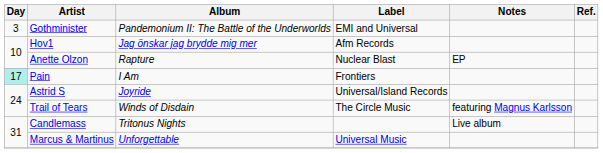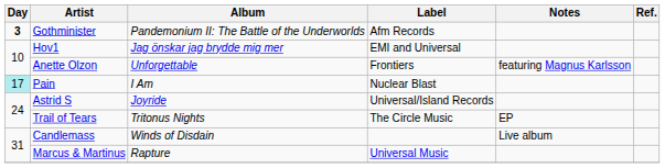Gothminister | Day: normal -> bold
Gothminister | Label: EMI and Universal -> Afm Records
Hov1 | Label: Afm Records -> EMI and Universal
Anette Olzon | Album: Rapture -> Unforgettable
Anette Olzon | Label: Nuclear Blast -> Frontiers
Anette Olzon | Notes: EP -> featuring Magnus Karlsson
Pain | Label: Frontiers -> Nuclear Blast
Trail of Tears | Album: Winds of Disdain -> Tritonus Nights
Trail of Tears | Notes: featuring Magnus Karlsson -> EP
Candlemass | Album: Tritonus Nights -> Winds of Disdain
Marcus & Martinus | Album: Unforgettable -> Rapture
